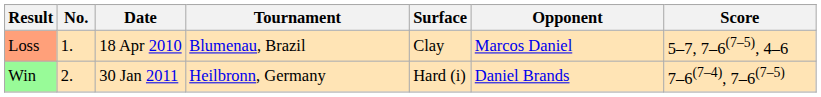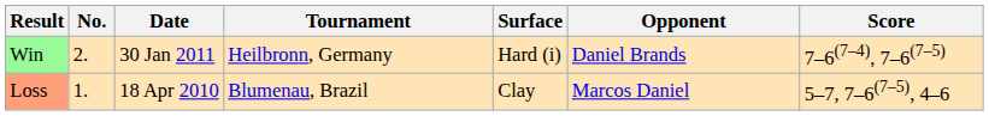rows swapped: Loss <-> Win
